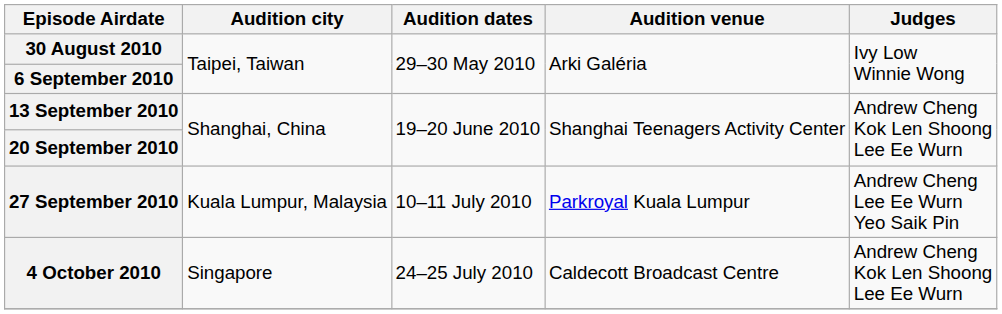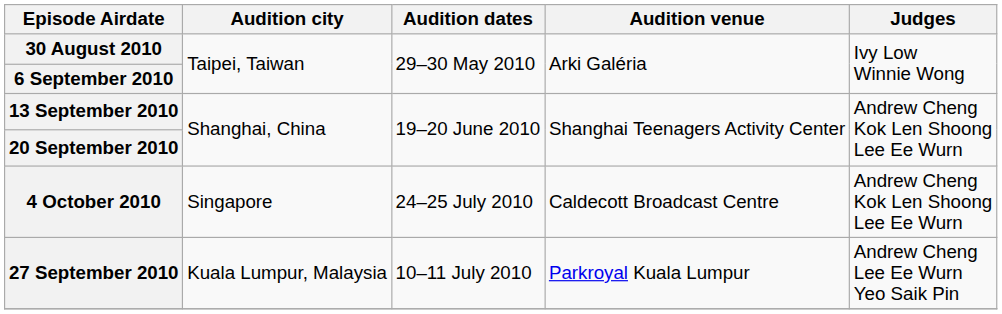rows swapped: 27 September 2010 <-> 4 October 2010
